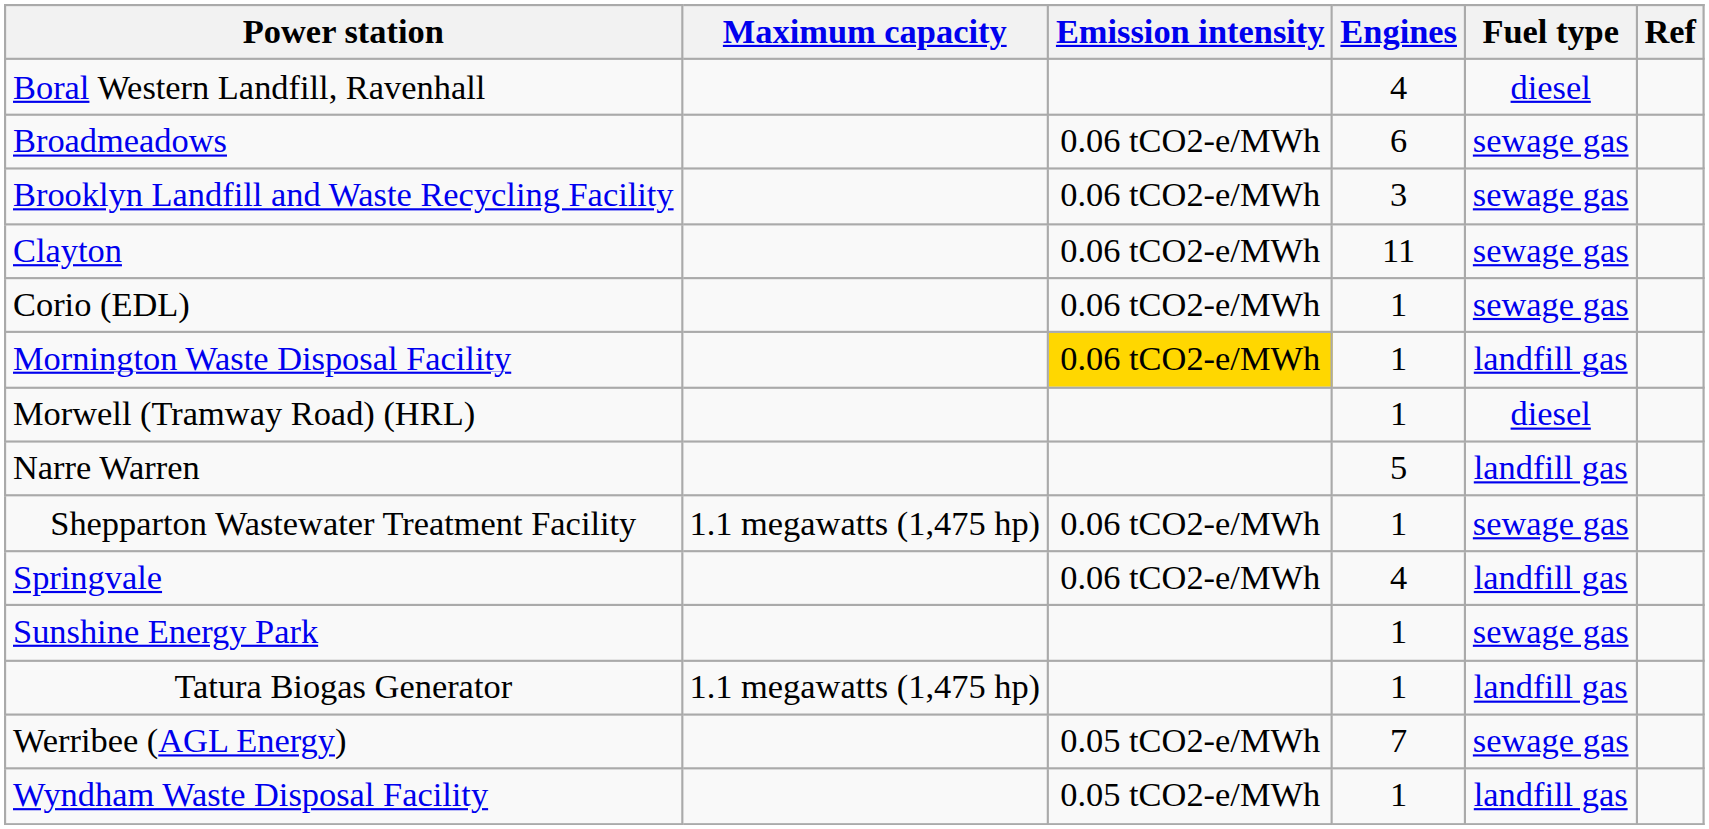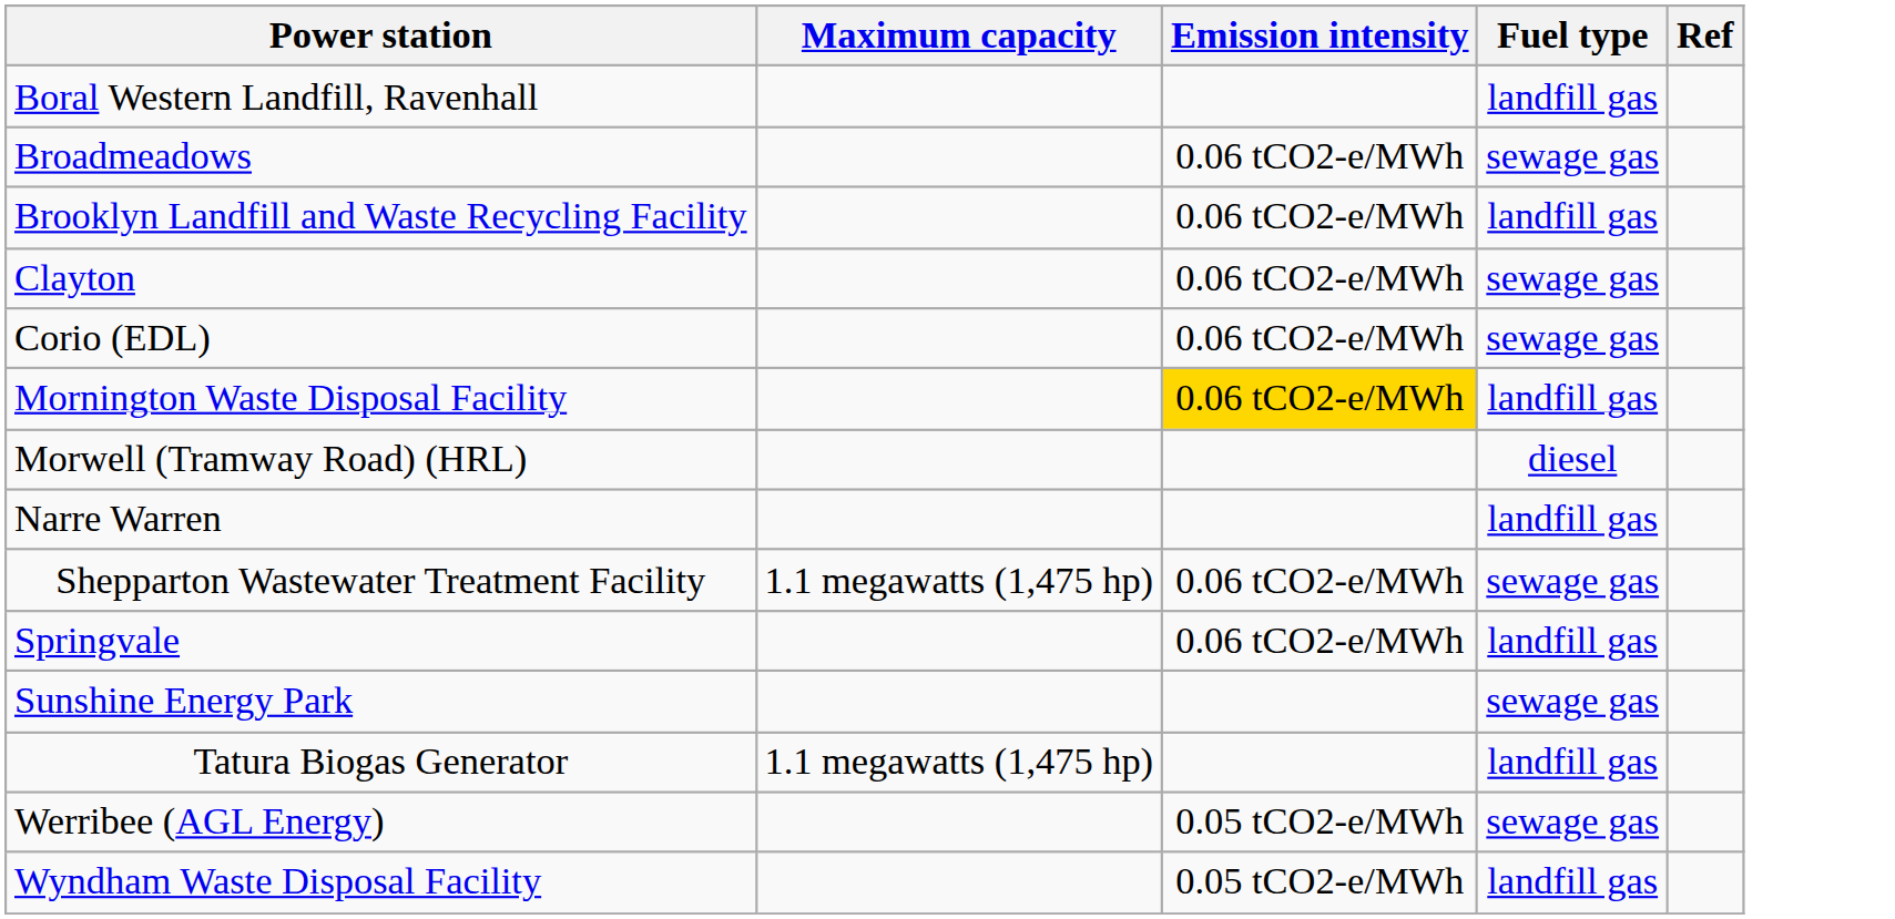- column: Engines | 4 | 6 | 3 | 11 | 1 | 1 | 1 | 5 | 1 | 4 | 1 | 1 | 7 | 1
Boral Western Landfill, Ravenhall | Fuel type: diesel -> landfill gas
Brooklyn Landfill and Waste Recycling Facility | Fuel type: sewage gas -> landfill gas
